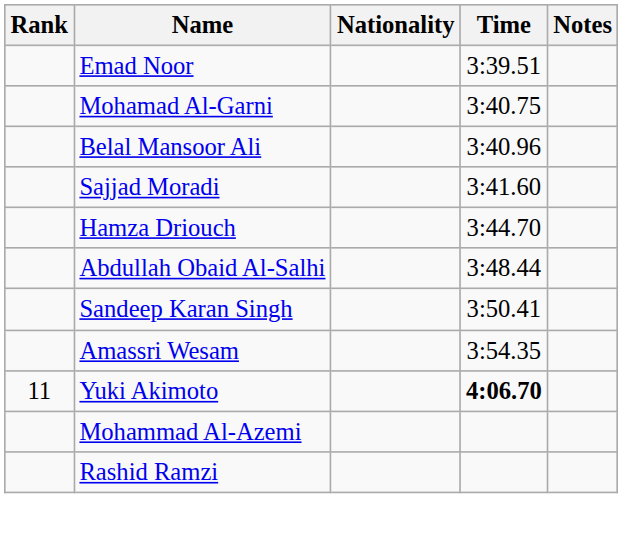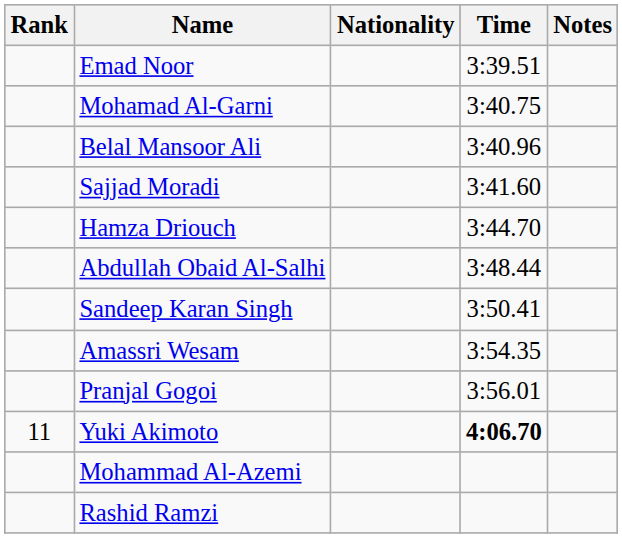+ row: Pranjal Gogoi | 3:56.01
